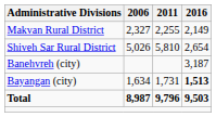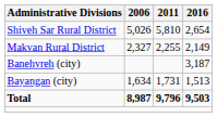rows swapped: Makvan Rural District <-> Shiveh Sar Rural District
Bayangan (city) | 2016: bold -> normal
